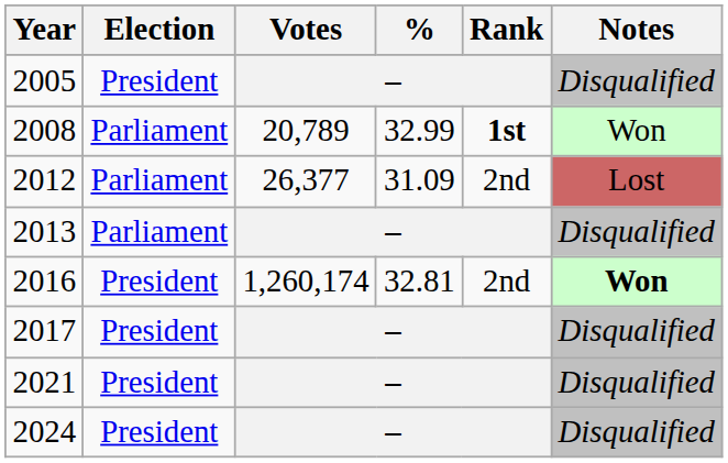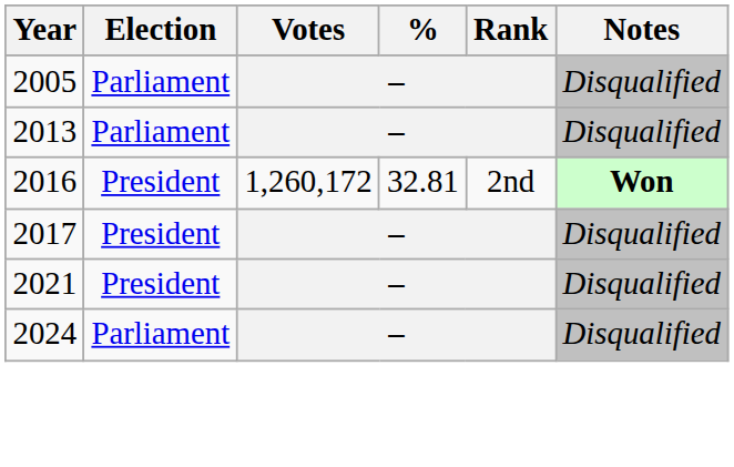2005 | Election: President -> Parliament
- row: 2008 | Parliament | 20,789 | 32.99 | 1st | Won
- row: 2012 | Parliament | 26,377 | 31.09 | 2nd | Lost
2016 | Votes: 1,260,174 -> 1,260,172
2024 | Election: President -> Parliament
